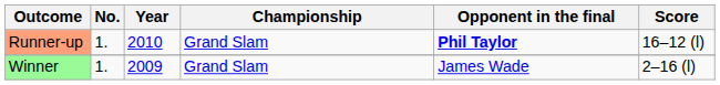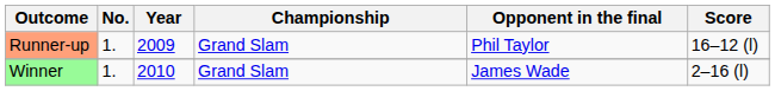Runner-up | Year: 2010 -> 2009
Runner-up | Opponent in the final: bold -> normal
Winner | Year: 2009 -> 2010
